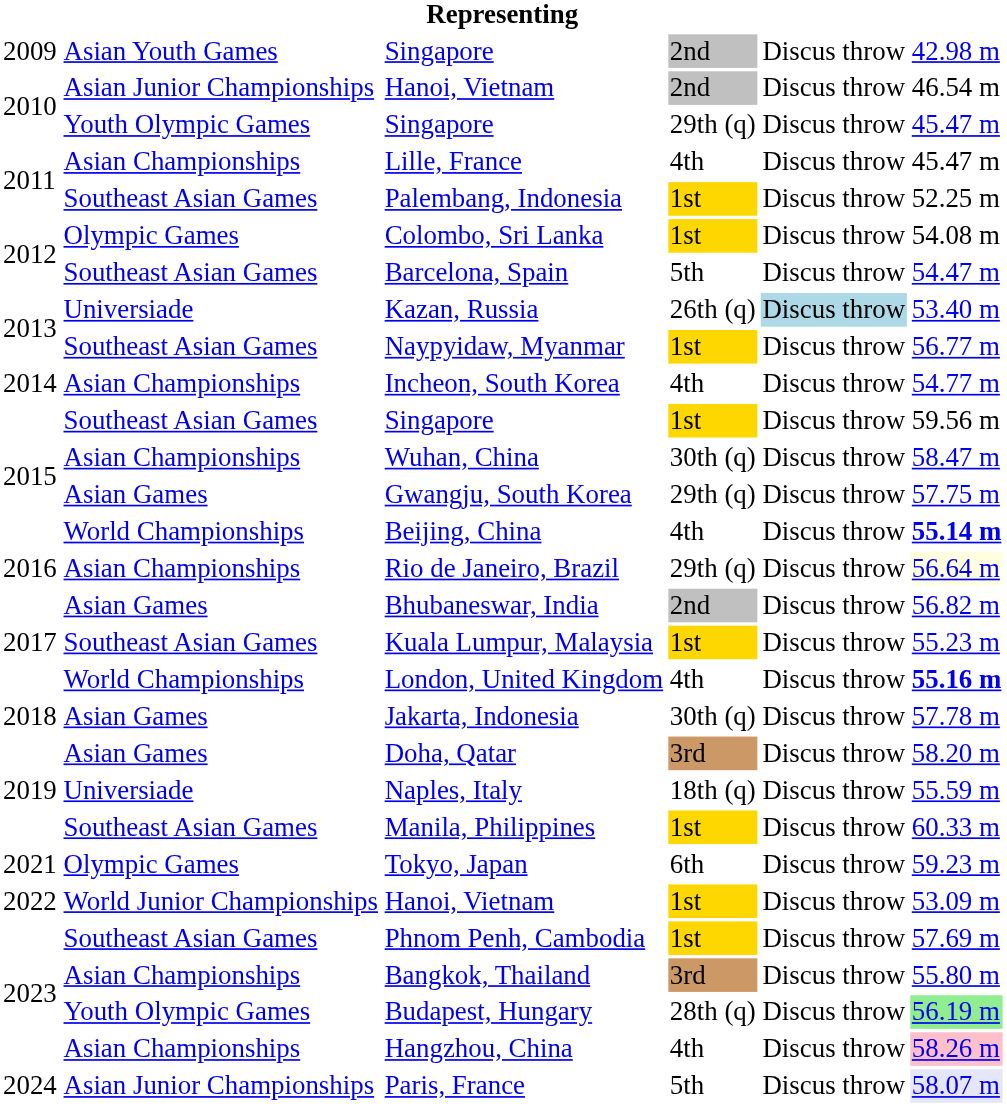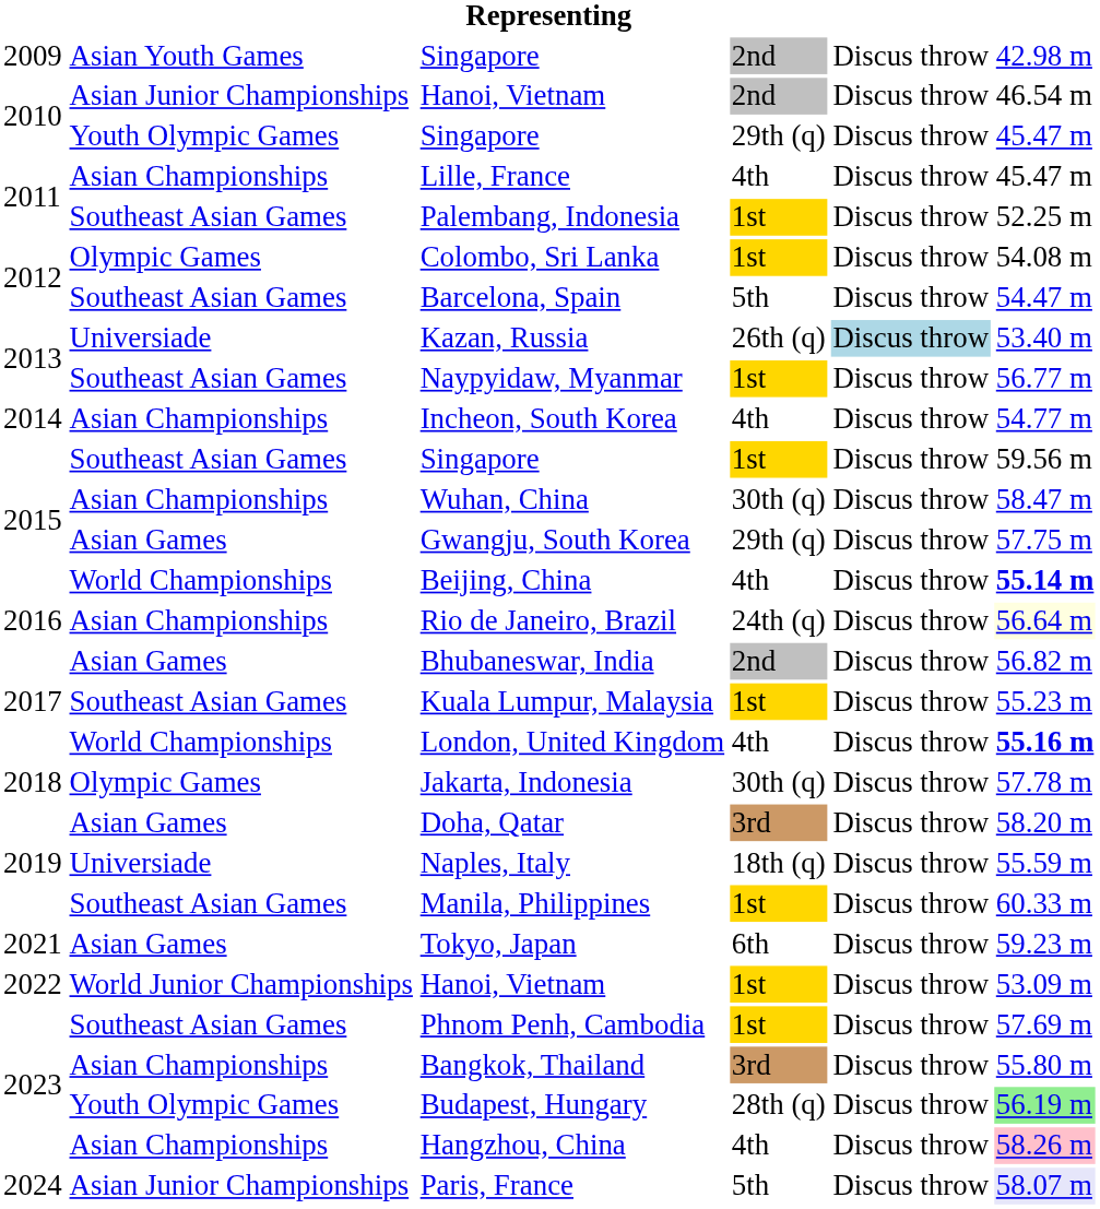Rio de Janeiro, Brazil | column 4: 29th (q) -> 24th (q)
Jakarta, Indonesia | column 2: Asian Games -> Olympic Games
Tokyo, Japan | column 2: Olympic Games -> Asian Games
